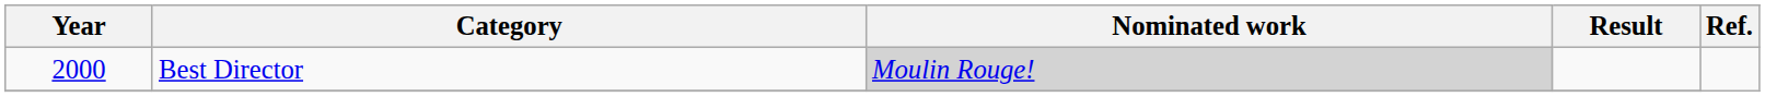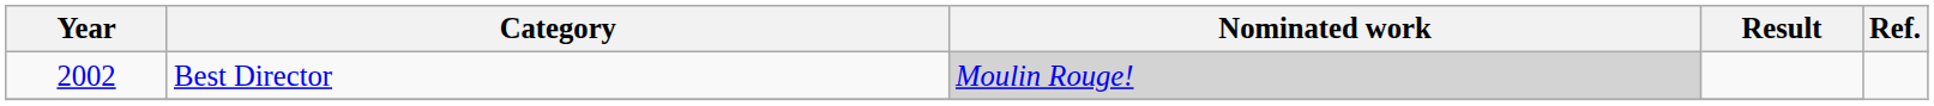Best Director | Year: 2000 -> 2002
